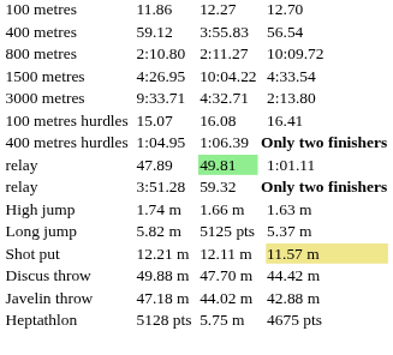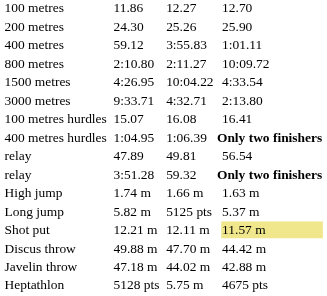+ row: 200 metres | 24.30 | 25.26 | 25.90
400 metres | column 7: 56.54 -> 1:01.11
relay / 47.89 | column 5: lightgreen background -> no background
relay / 47.89 | column 7: 1:01.11 -> 56.54
